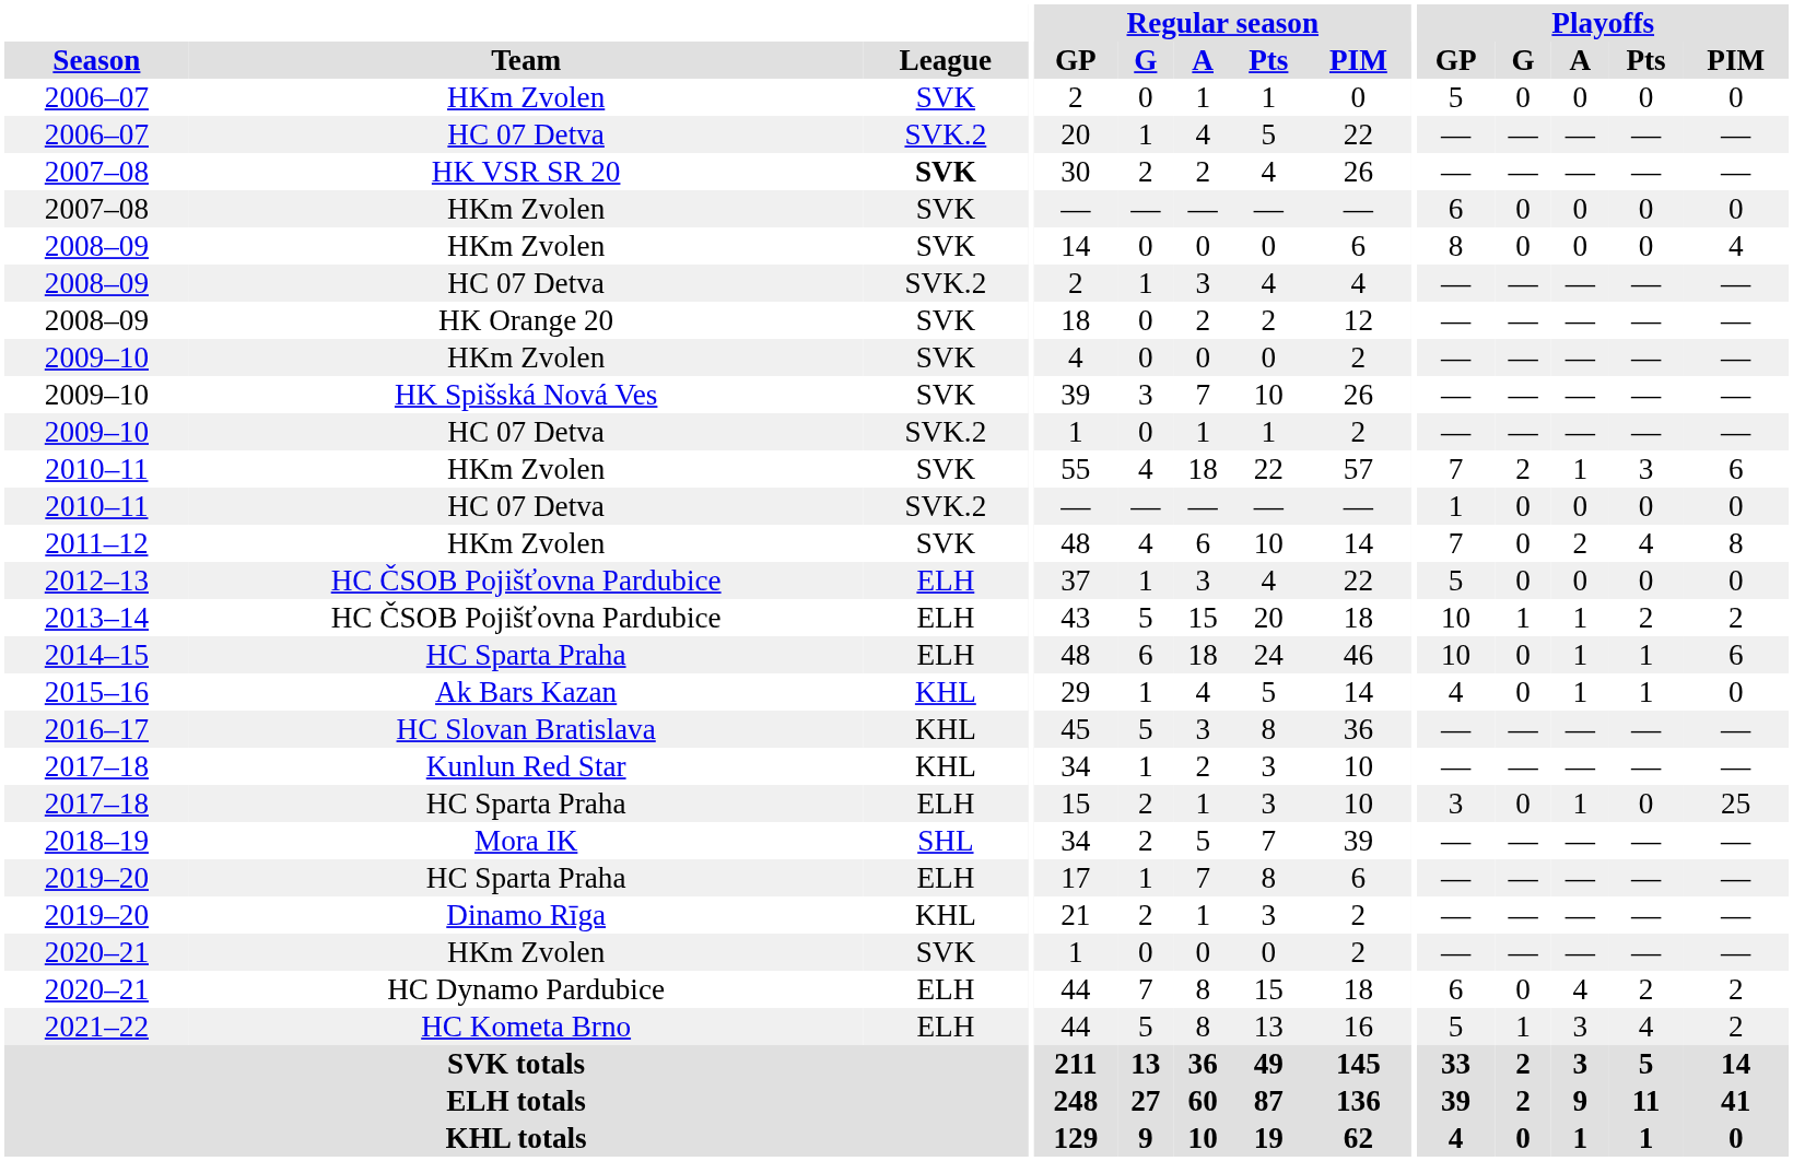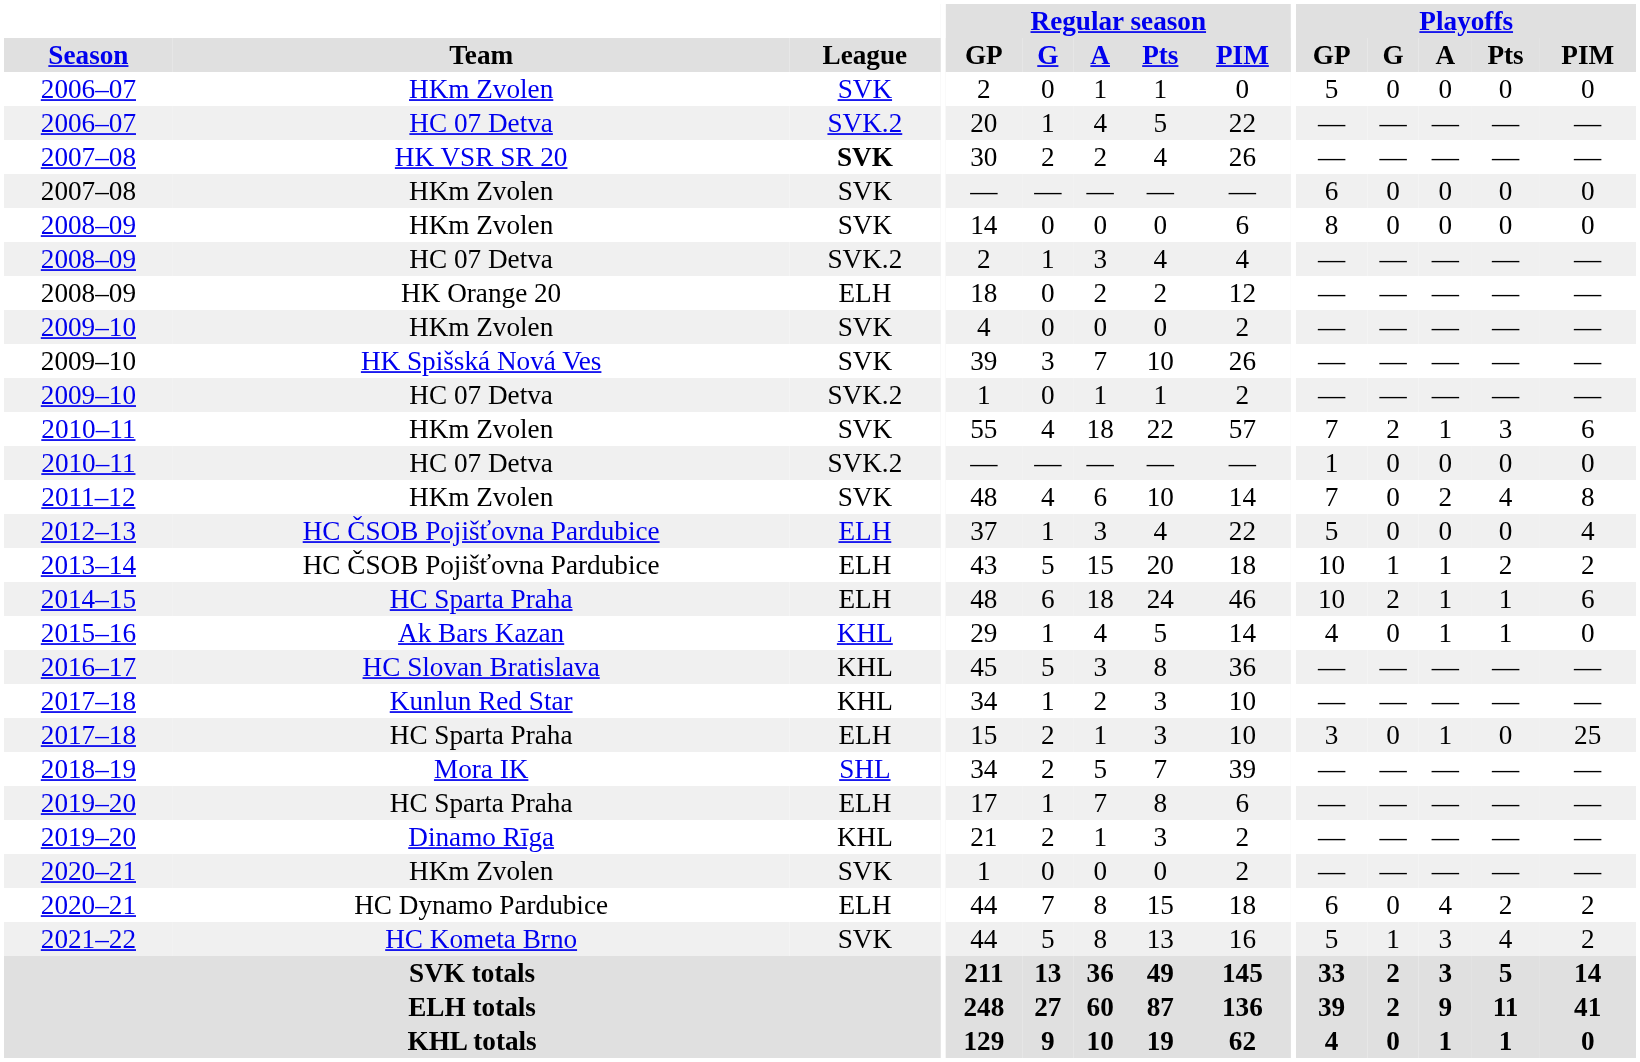2008–09 / HKm Zvolen | Playoffs / PIM: 4 -> 0
2008–09 / HK Orange 20 | League: SVK -> ELH
2012–13 | Playoffs / PIM: 0 -> 4
2014–15 | Playoffs / G: 0 -> 2
2021–22 | League: ELH -> SVK
